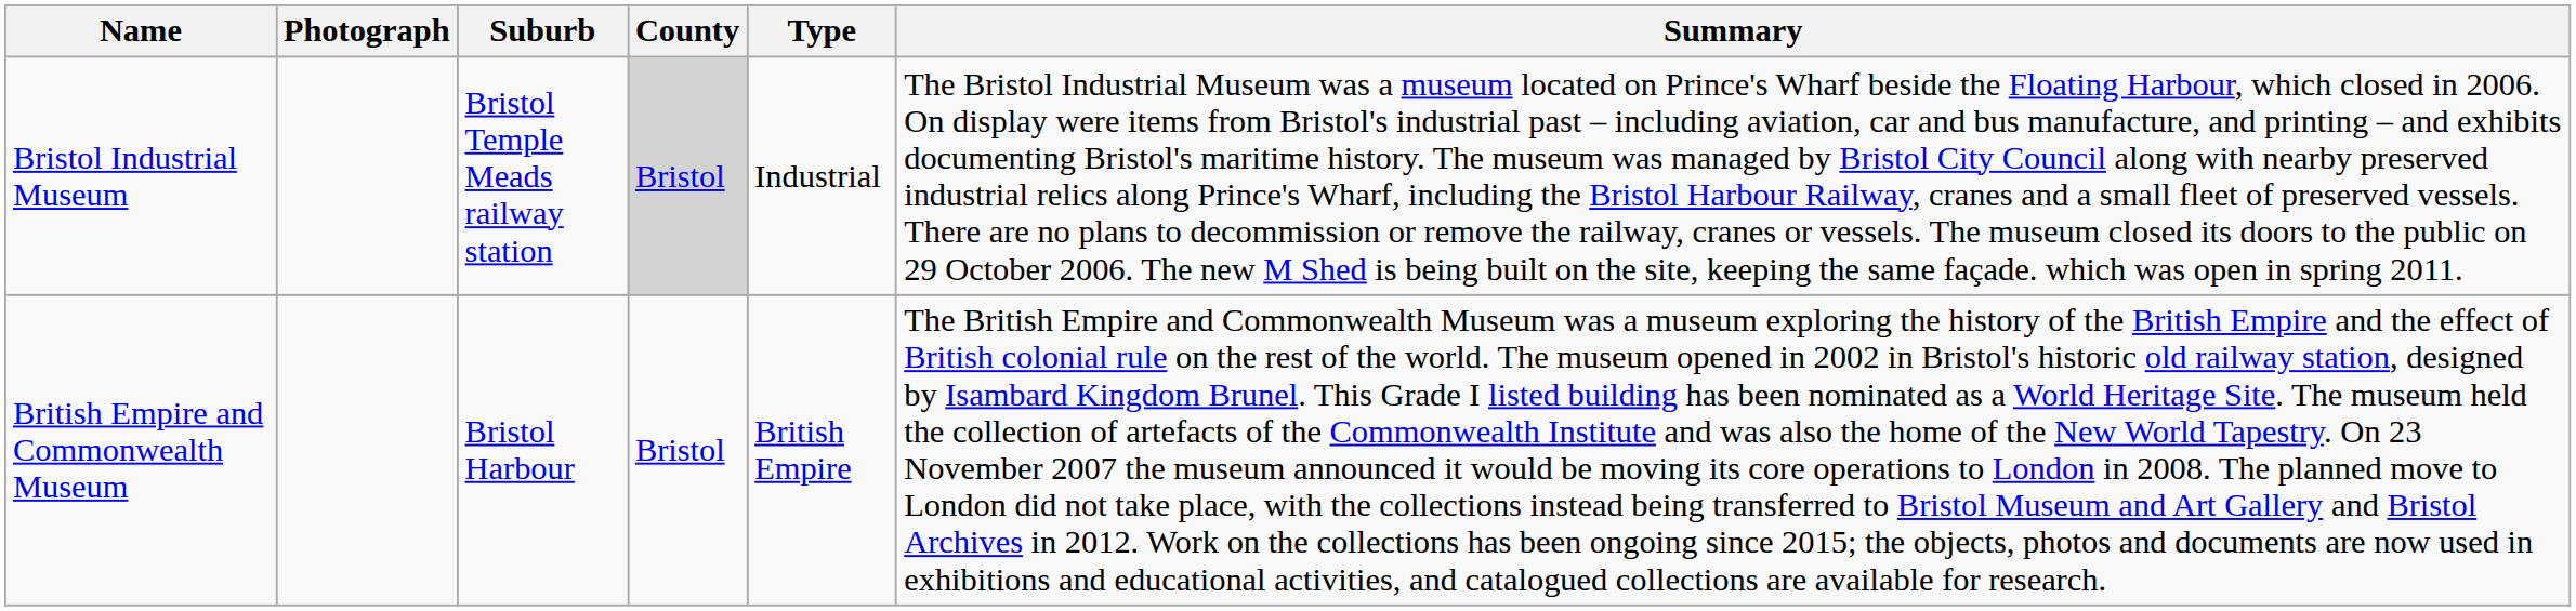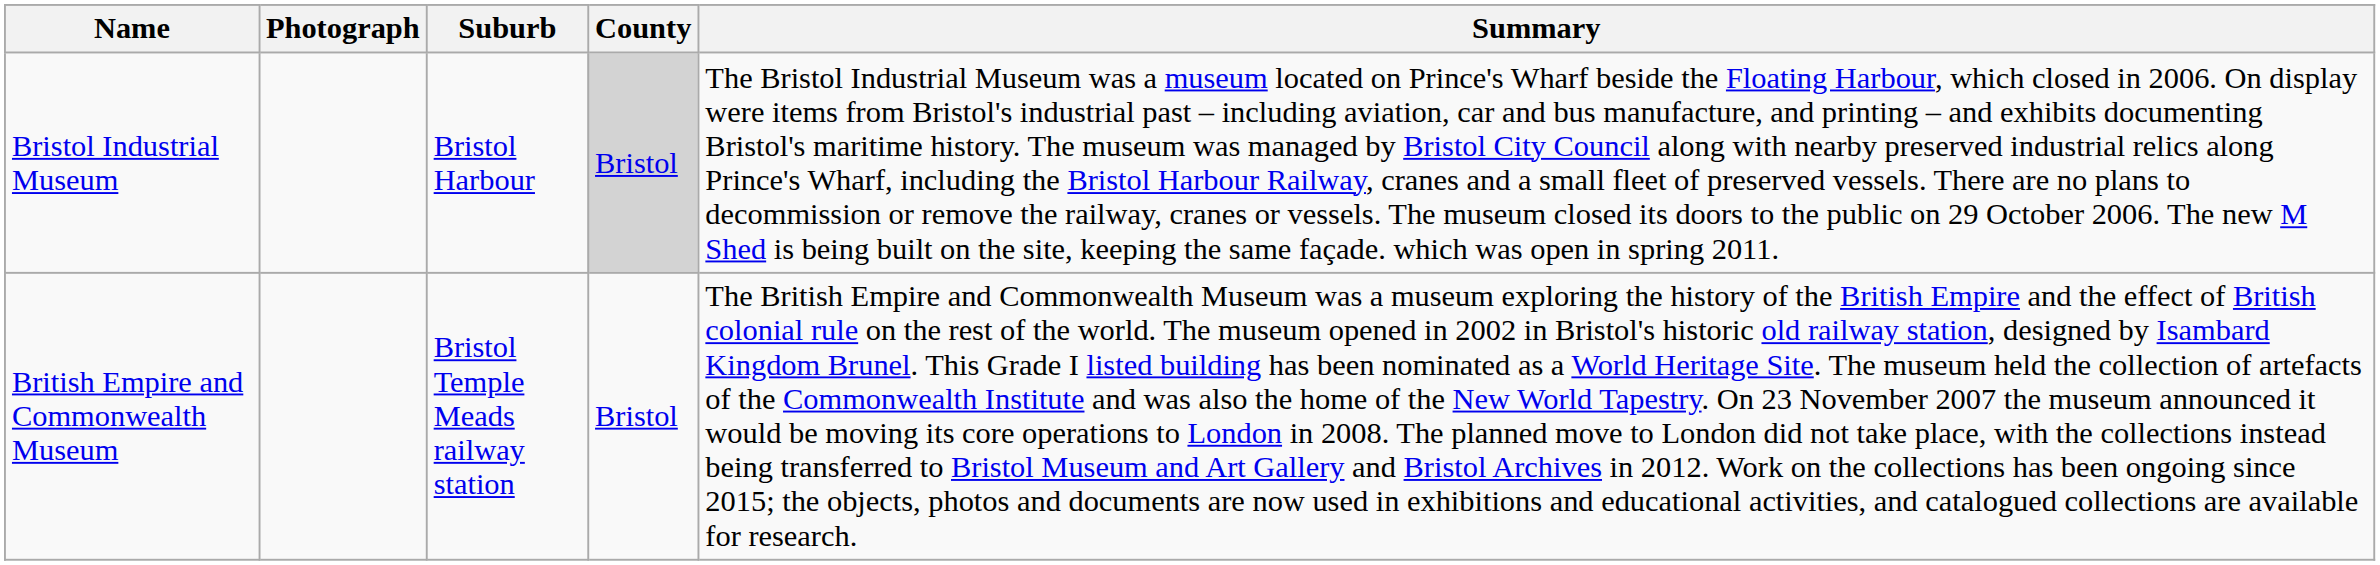- column: Type | Industrial | British Empire
Bristol Industrial Museum | Suburb: Bristol Temple Meads railway station -> Bristol Harbour
British Empire and Commonwealth Museum | Suburb: Bristol Harbour -> Bristol Temple Meads railway station
